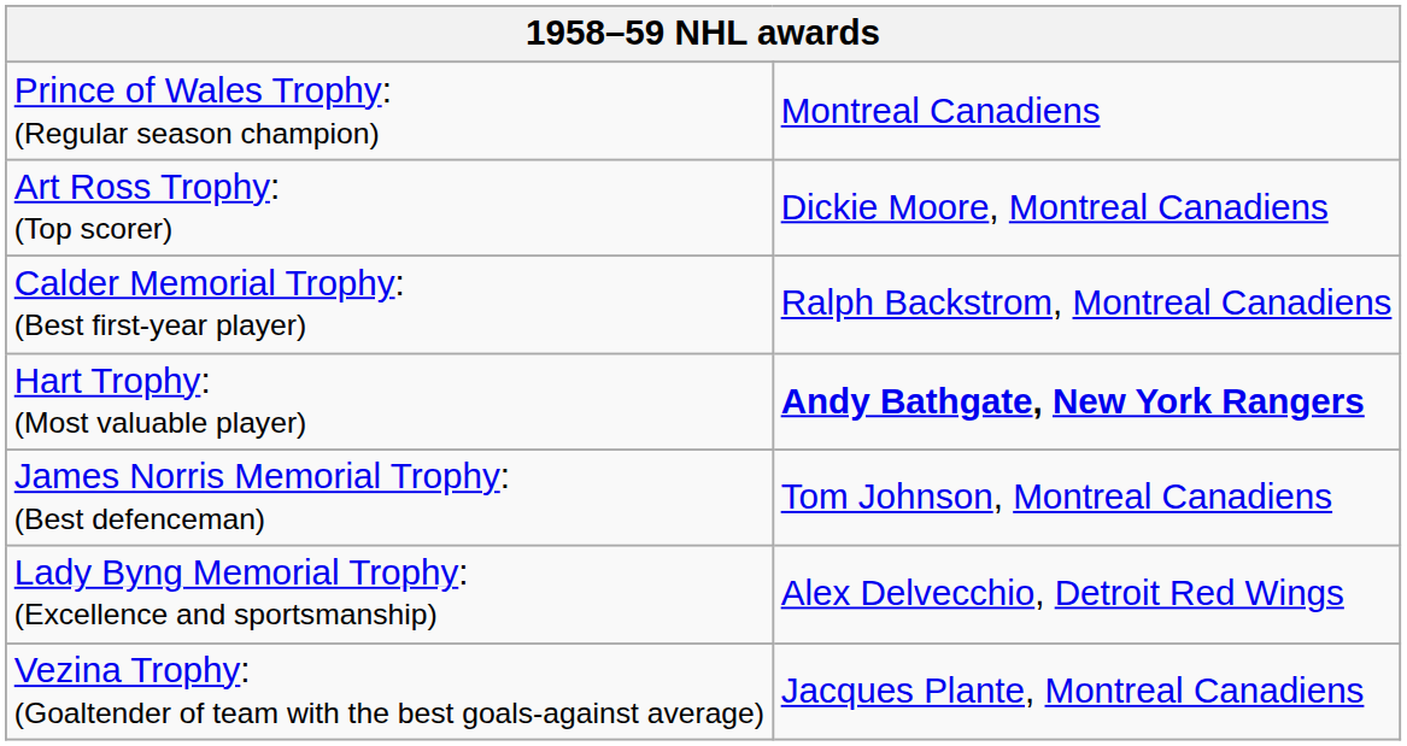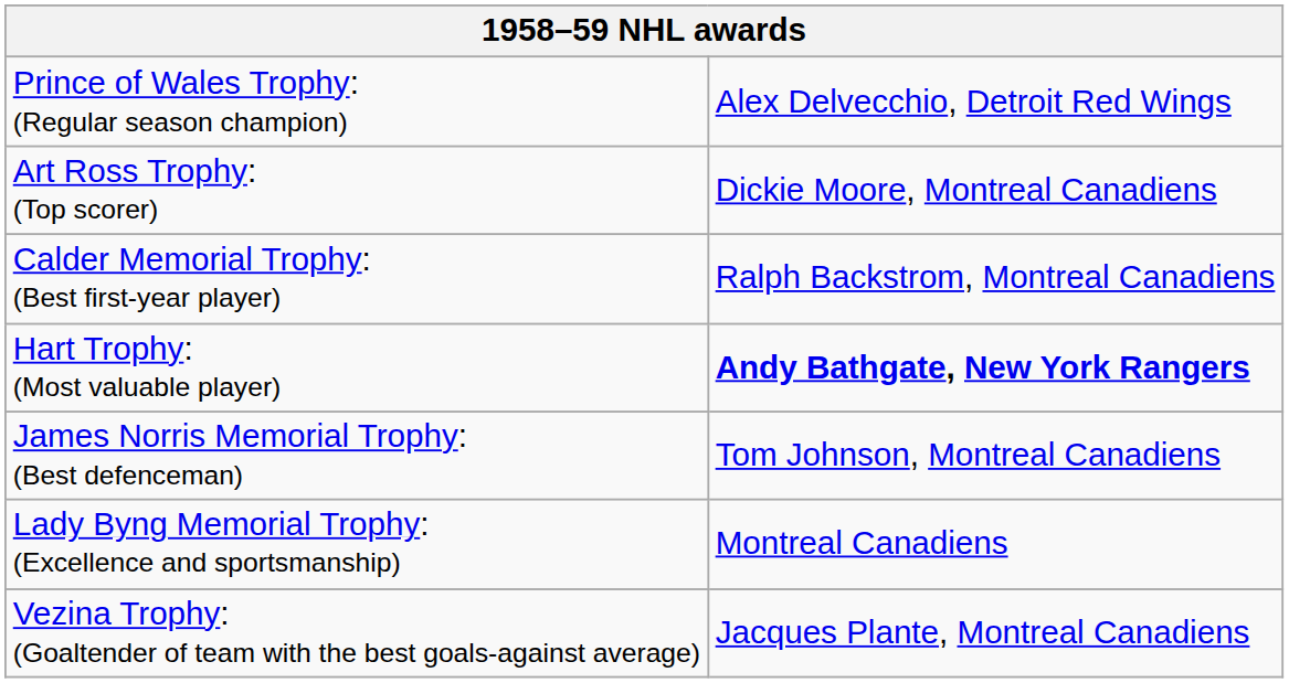Prince of Wales Trophy: (Regular season champion) | column 2: Montreal Canadiens -> Alex Delvecchio, Detroit Red Wings
Lady Byng Memorial Trophy: (Excellence and sportsmanship) | column 2: Alex Delvecchio, Detroit Red Wings -> Montreal Canadiens
